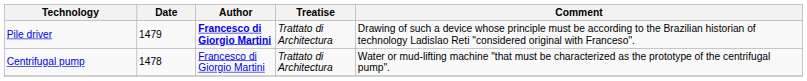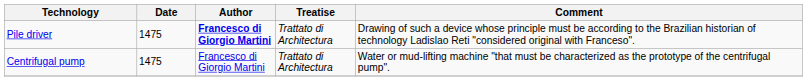Pile driver | Date: 1479 -> 1475
Centrifugal pump | Date: 1478 -> 1475
